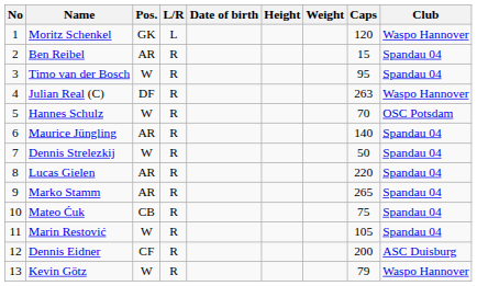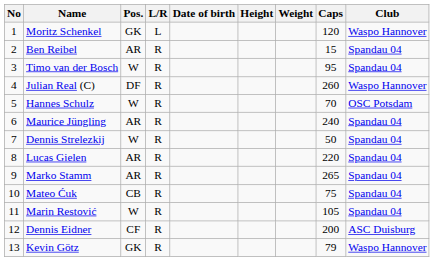Julian Real (C) | Caps: 263 -> 260
Maurice Jüngling | Caps: 140 -> 240
Kevin Götz | Pos.: W -> GK
